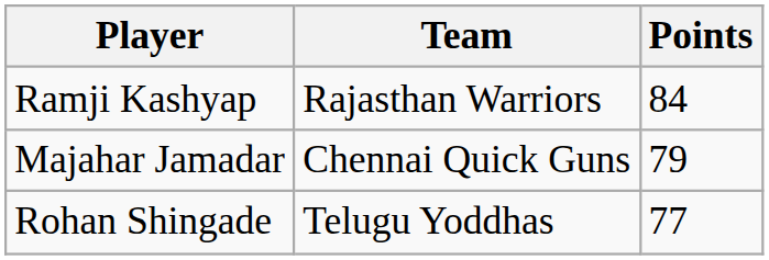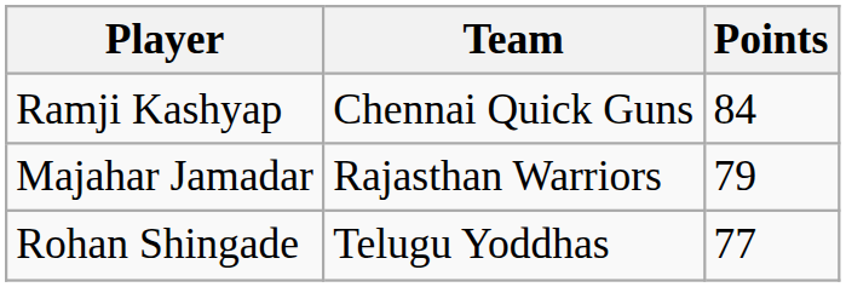Ramji Kashyap | Team: Rajasthan Warriors -> Chennai Quick Guns
Majahar Jamadar | Team: Chennai Quick Guns -> Rajasthan Warriors
